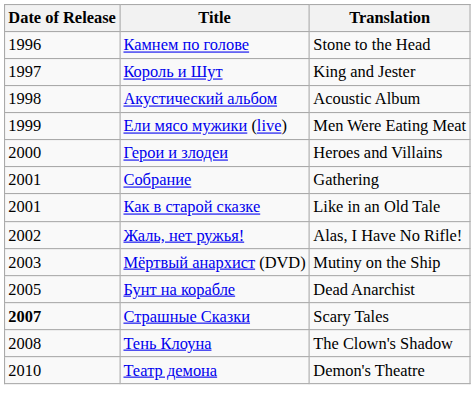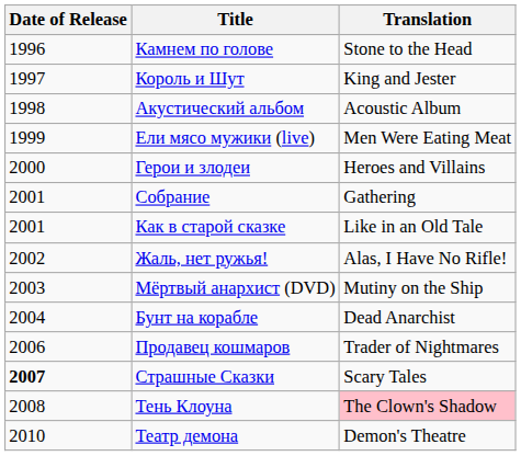Бунт на корабле | Date of Release: 2005 -> 2004
+ row: 2006 | Продавец кошмаров | Trader of Nightmares
Тень Клоуна | Translation: no background -> pink background
